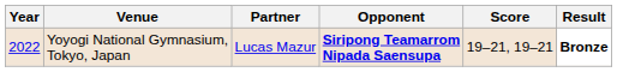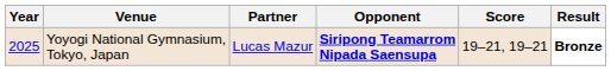Yoyogi National Gymnasium, Tokyo, Japan | Year: 2022 -> 2025
